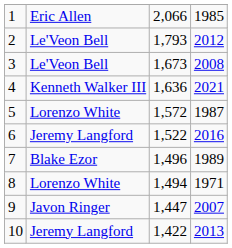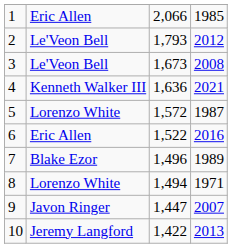6 | column 2: Jeremy Langford -> Eric Allen
